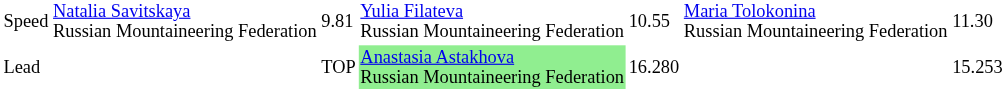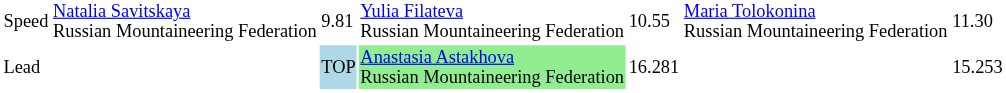Lead | column 3: no background -> lightblue background
Lead | column 5: 16.280 -> 16.281
